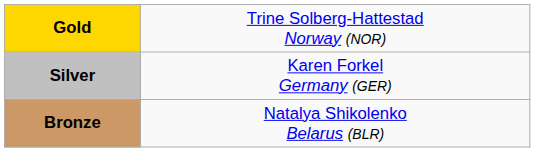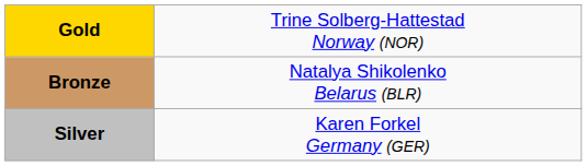rows swapped: Silver <-> Bronze
